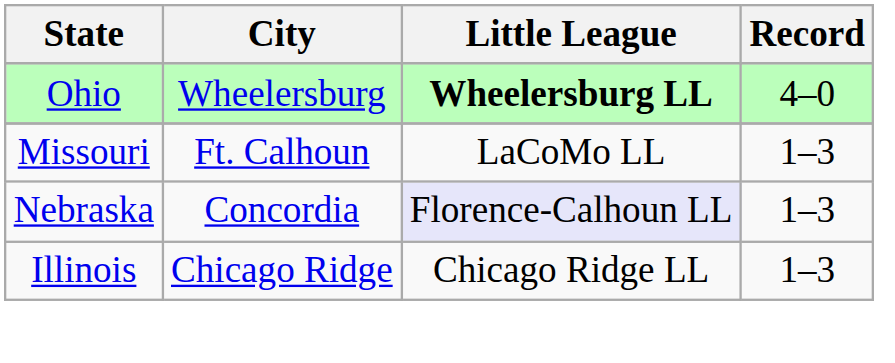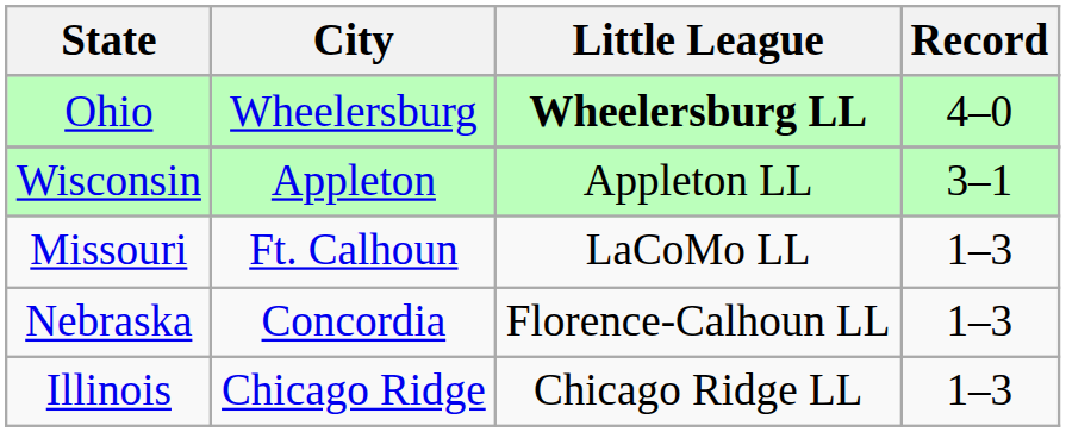+ row: Wisconsin | Appleton | Appleton LL | 3–1
Nebraska | Little League: lavender background -> no background
